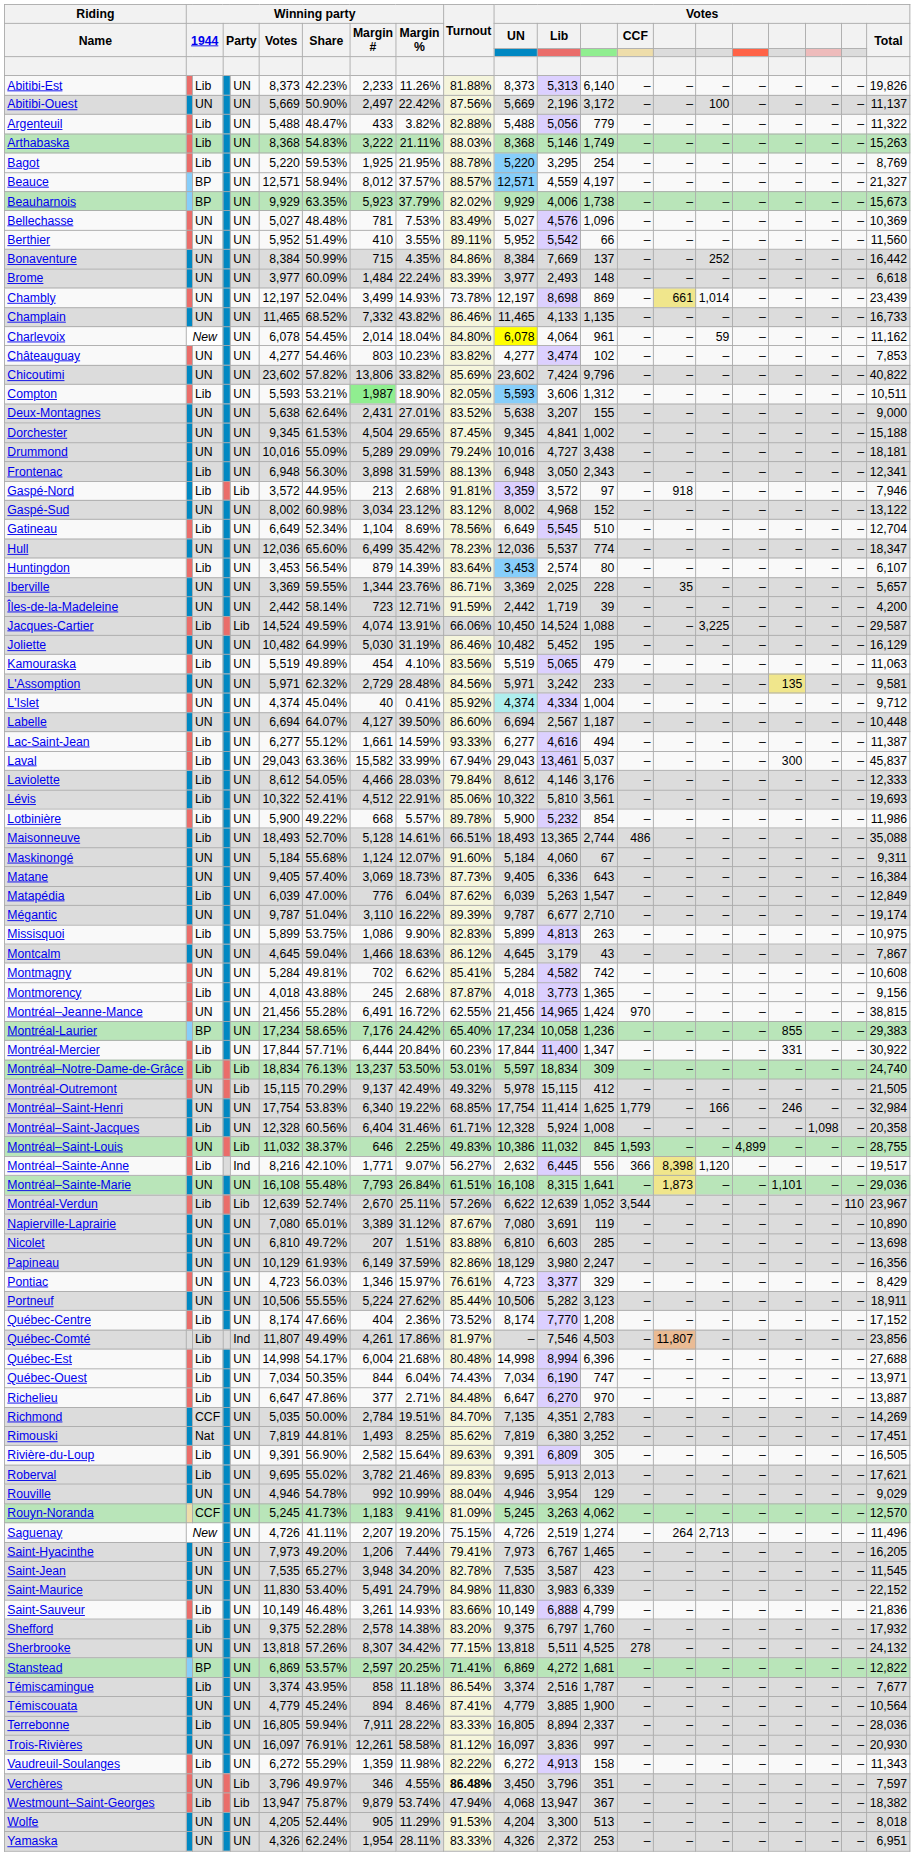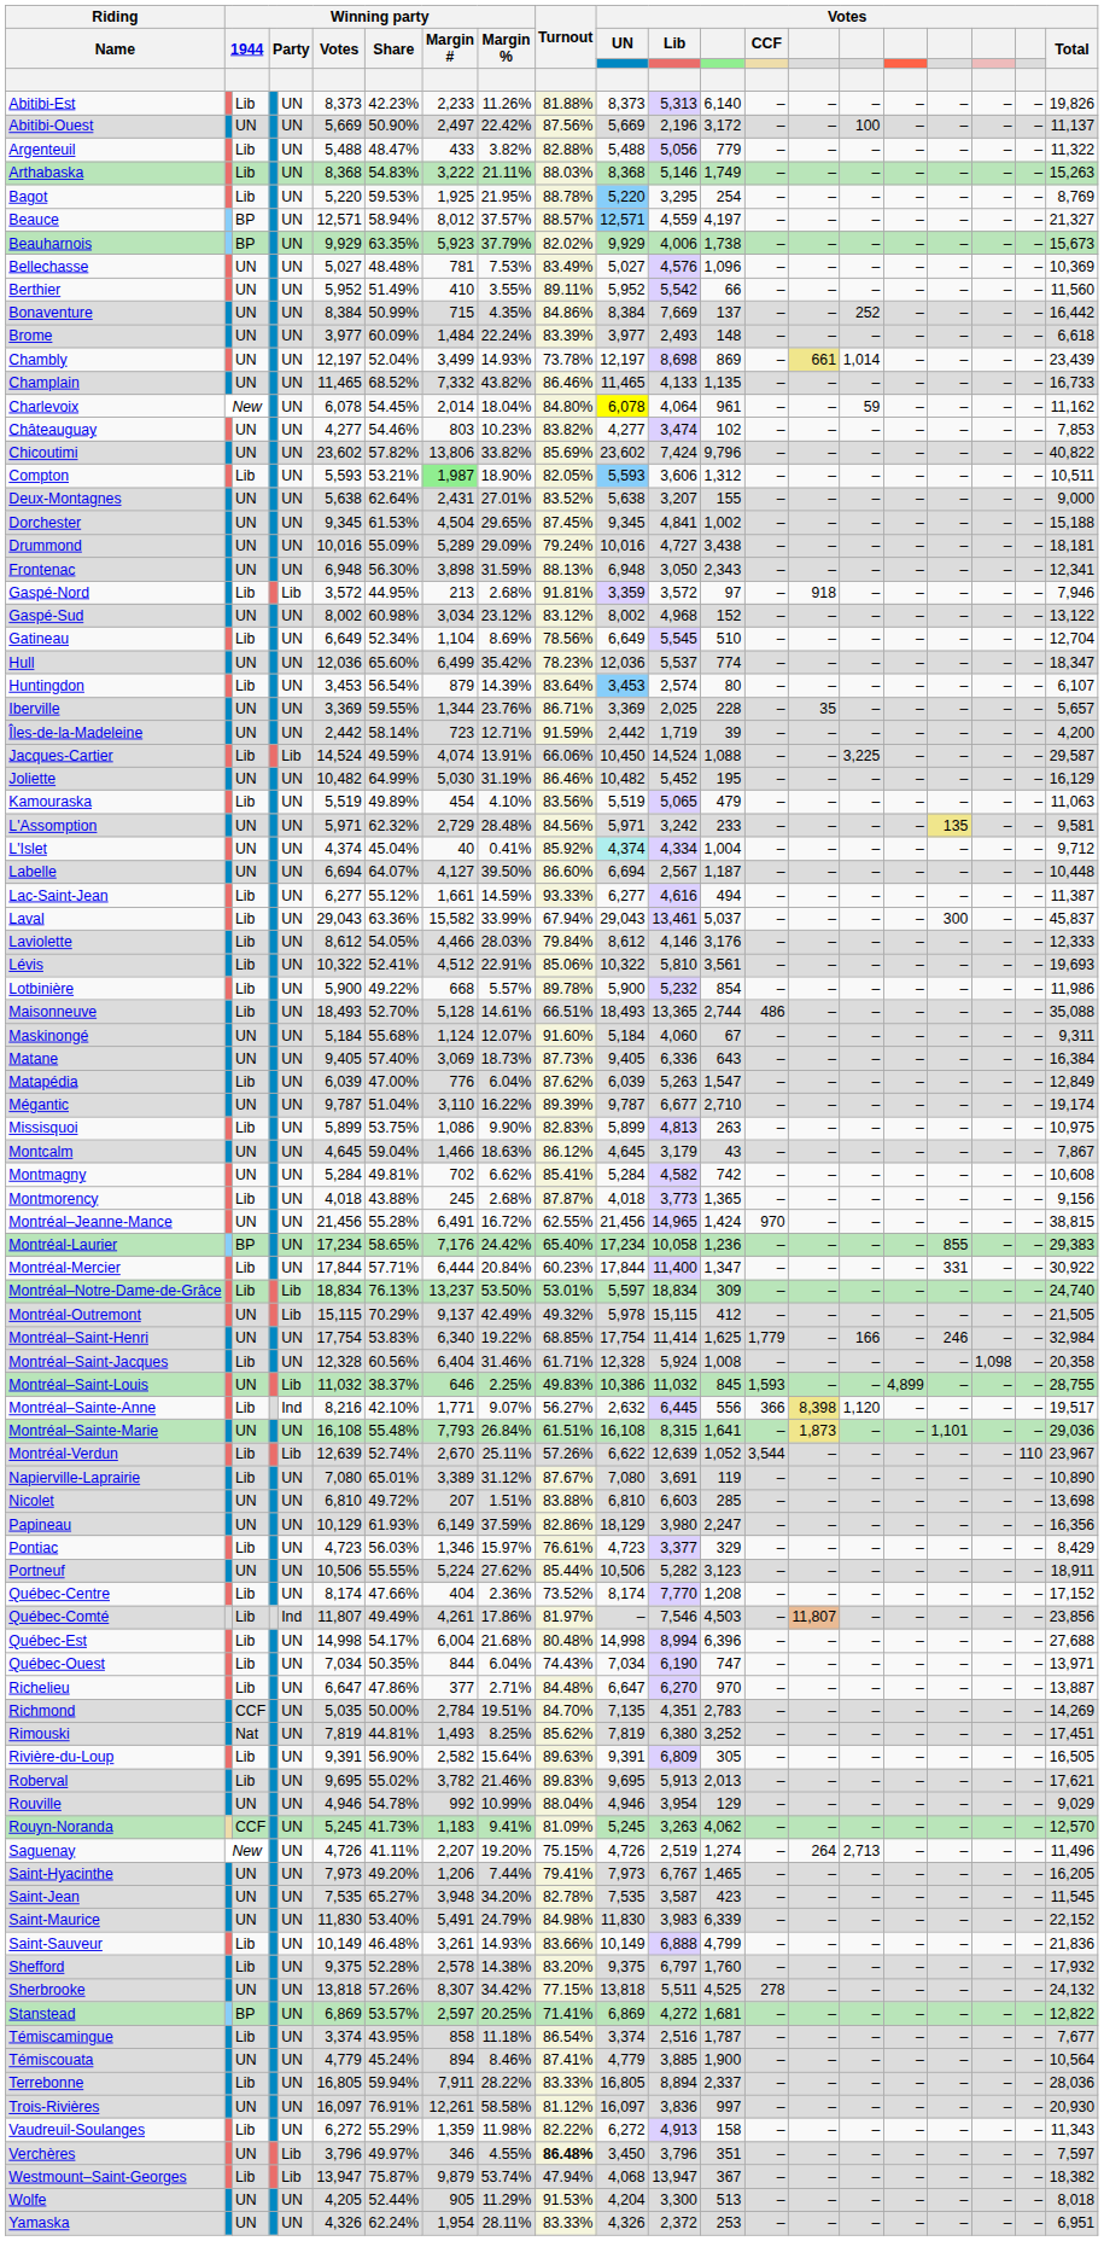Frontenac | column 3: Lib -> UN
Napierville-Laprairie | column 3: UN -> Lib
Pontiac | column 3: UN -> Lib
